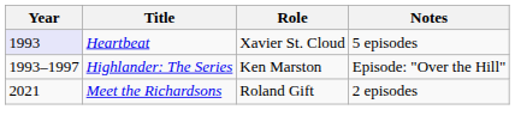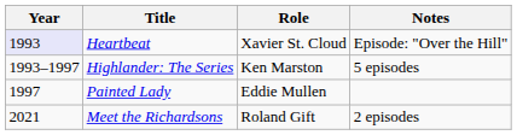Heartbeat | Notes: 5 episodes -> Episode: "Over the Hill"
Highlander: The Series | Notes: Episode: "Over the Hill" -> 5 episodes
+ row: 1997 | Painted Lady | Eddie Mullen
